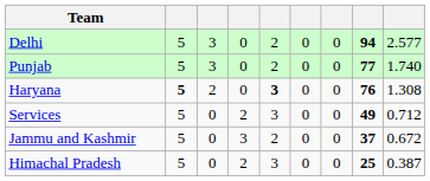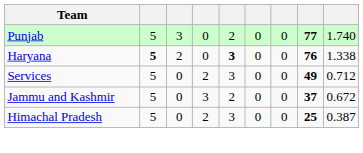- row: Delhi | 5 | 3 | 0 | 2 | 0 | 0 | 94 | 2.577
Haryana | column 9: 1.308 -> 1.338
